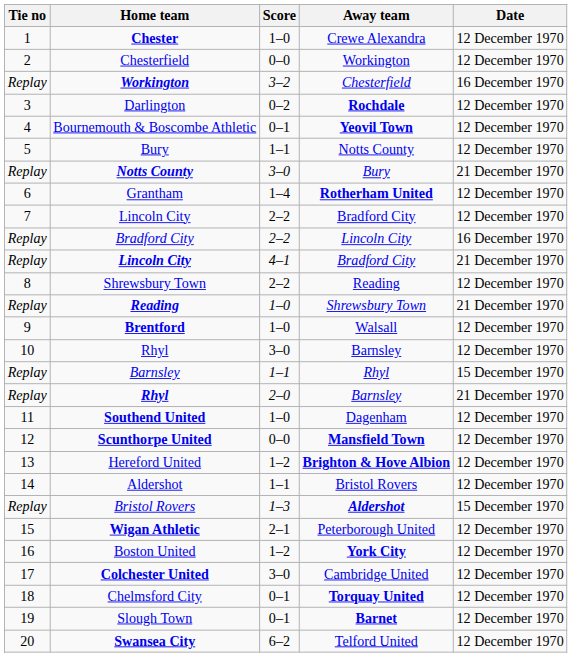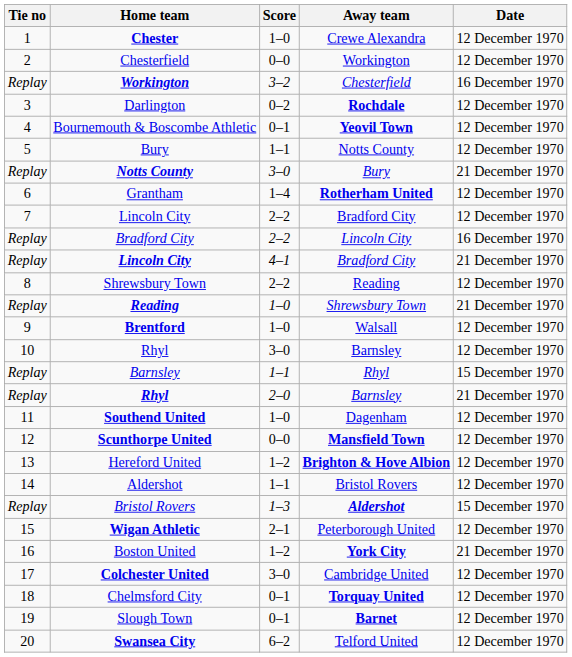Boston United | Date: 12 December 1970 -> 21 December 1970
